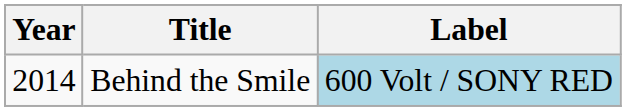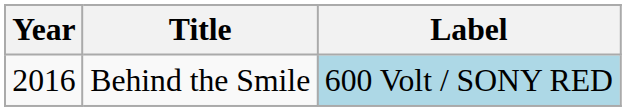Behind the Smile | Year: 2014 -> 2016
